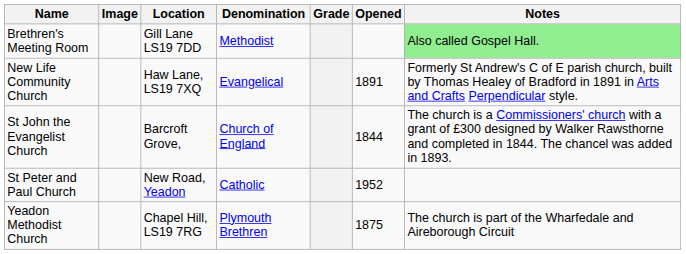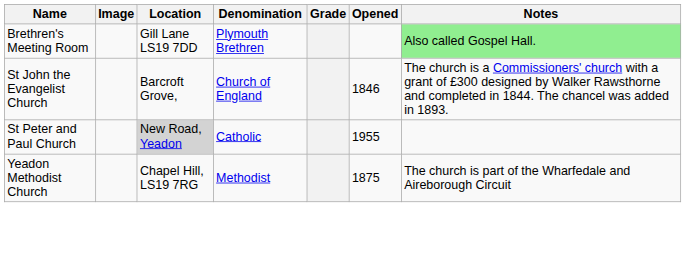Brethren's Meeting Room | Denomination: Methodist -> Plymouth Brethren
- row: New Life Community Church | Haw Lane, LS19 7XQ | Evangelical | 1891 | Formerly St Andrew's C of E parish church, built by Thomas Healey of Bradford in 1891 in Arts and Crafts Perpendicular style.
St John the Evangelist Church | Opened: 1844 -> 1846
St Peter and Paul Church | Location: no background -> lightgrey background
St Peter and Paul Church | Opened: 1952 -> 1955
Yeadon Methodist Church | Denomination: Plymouth Brethren -> Methodist
